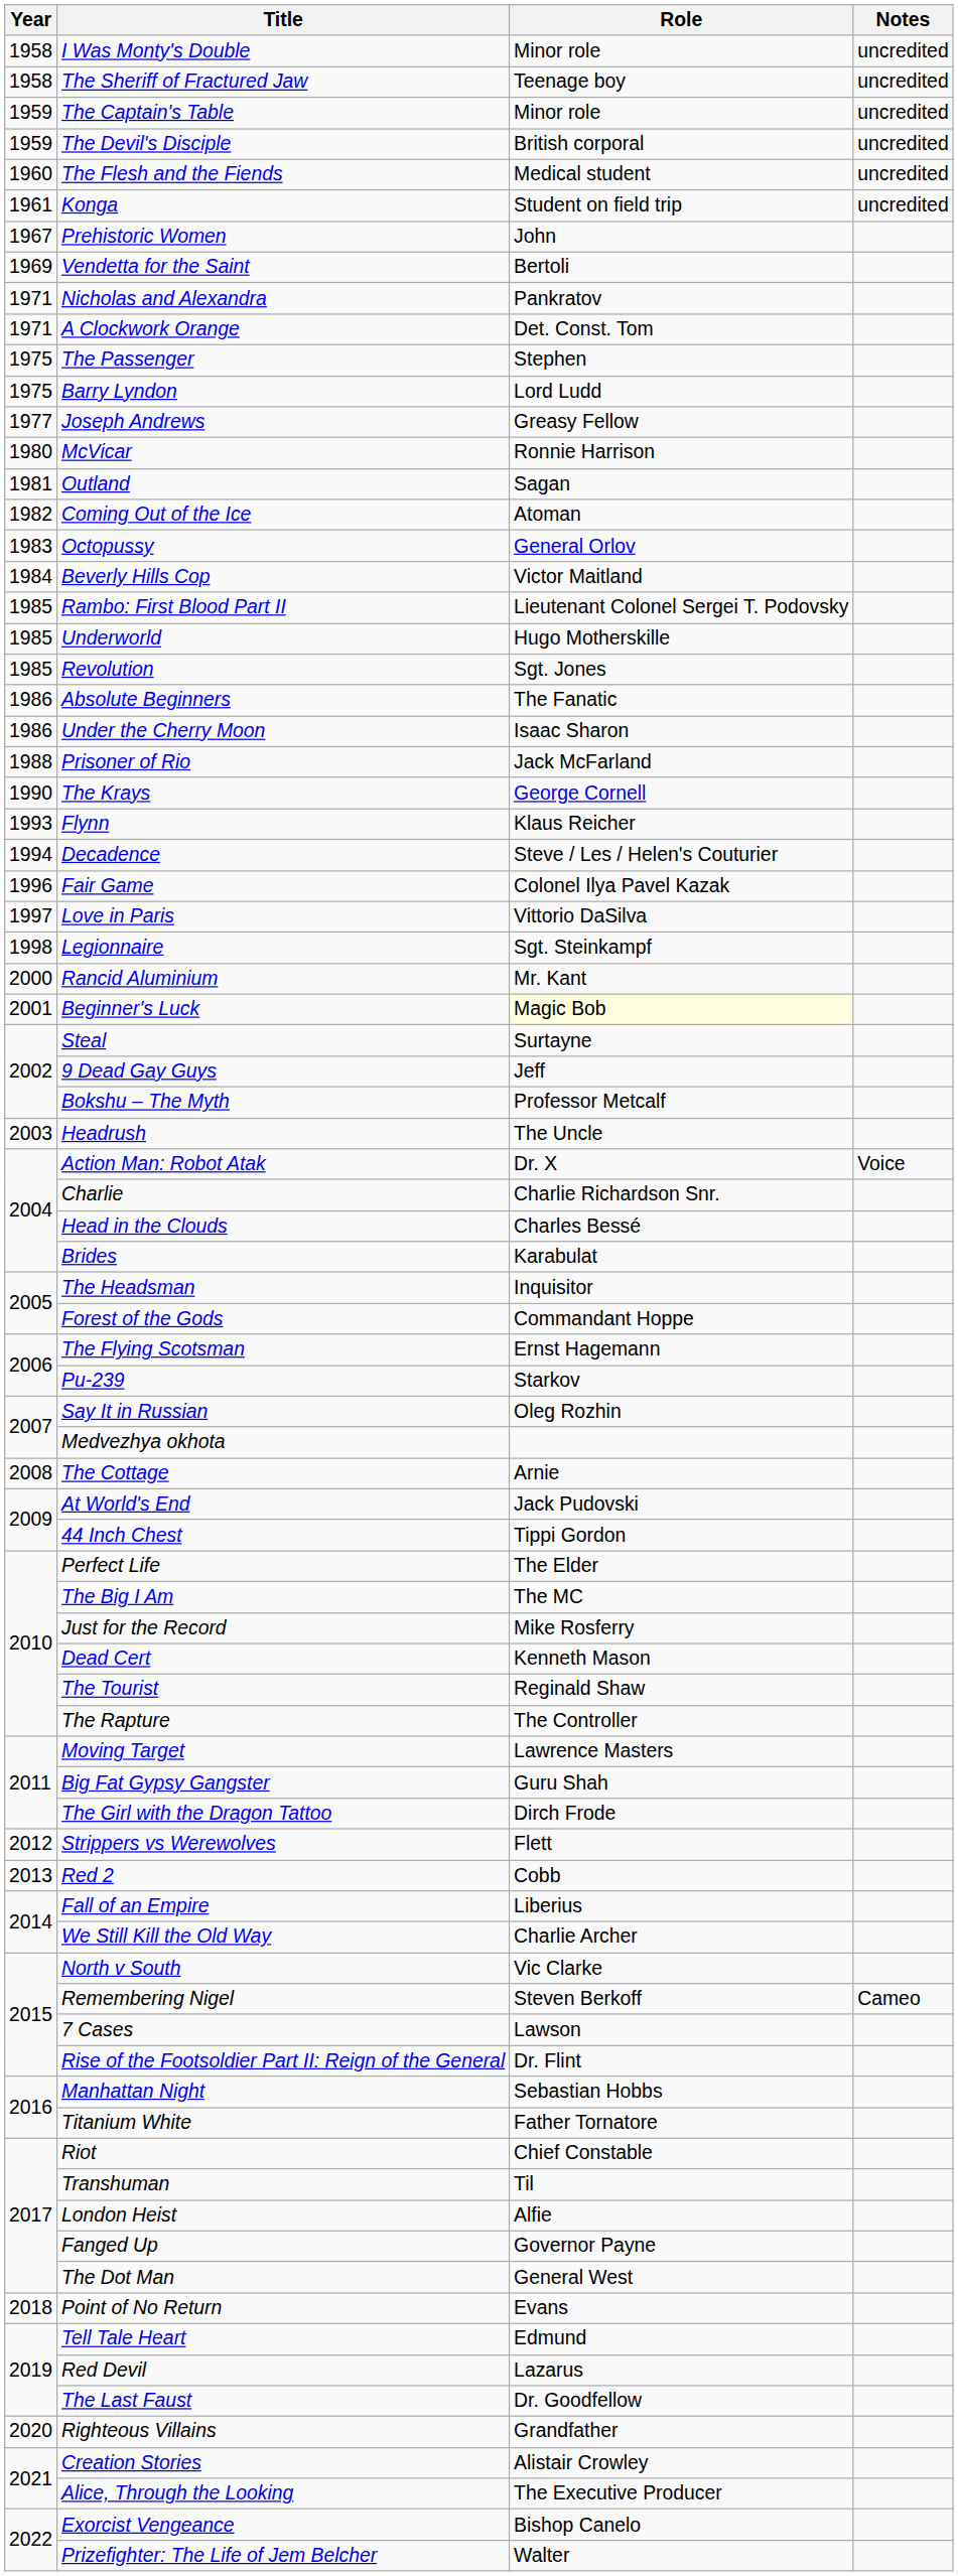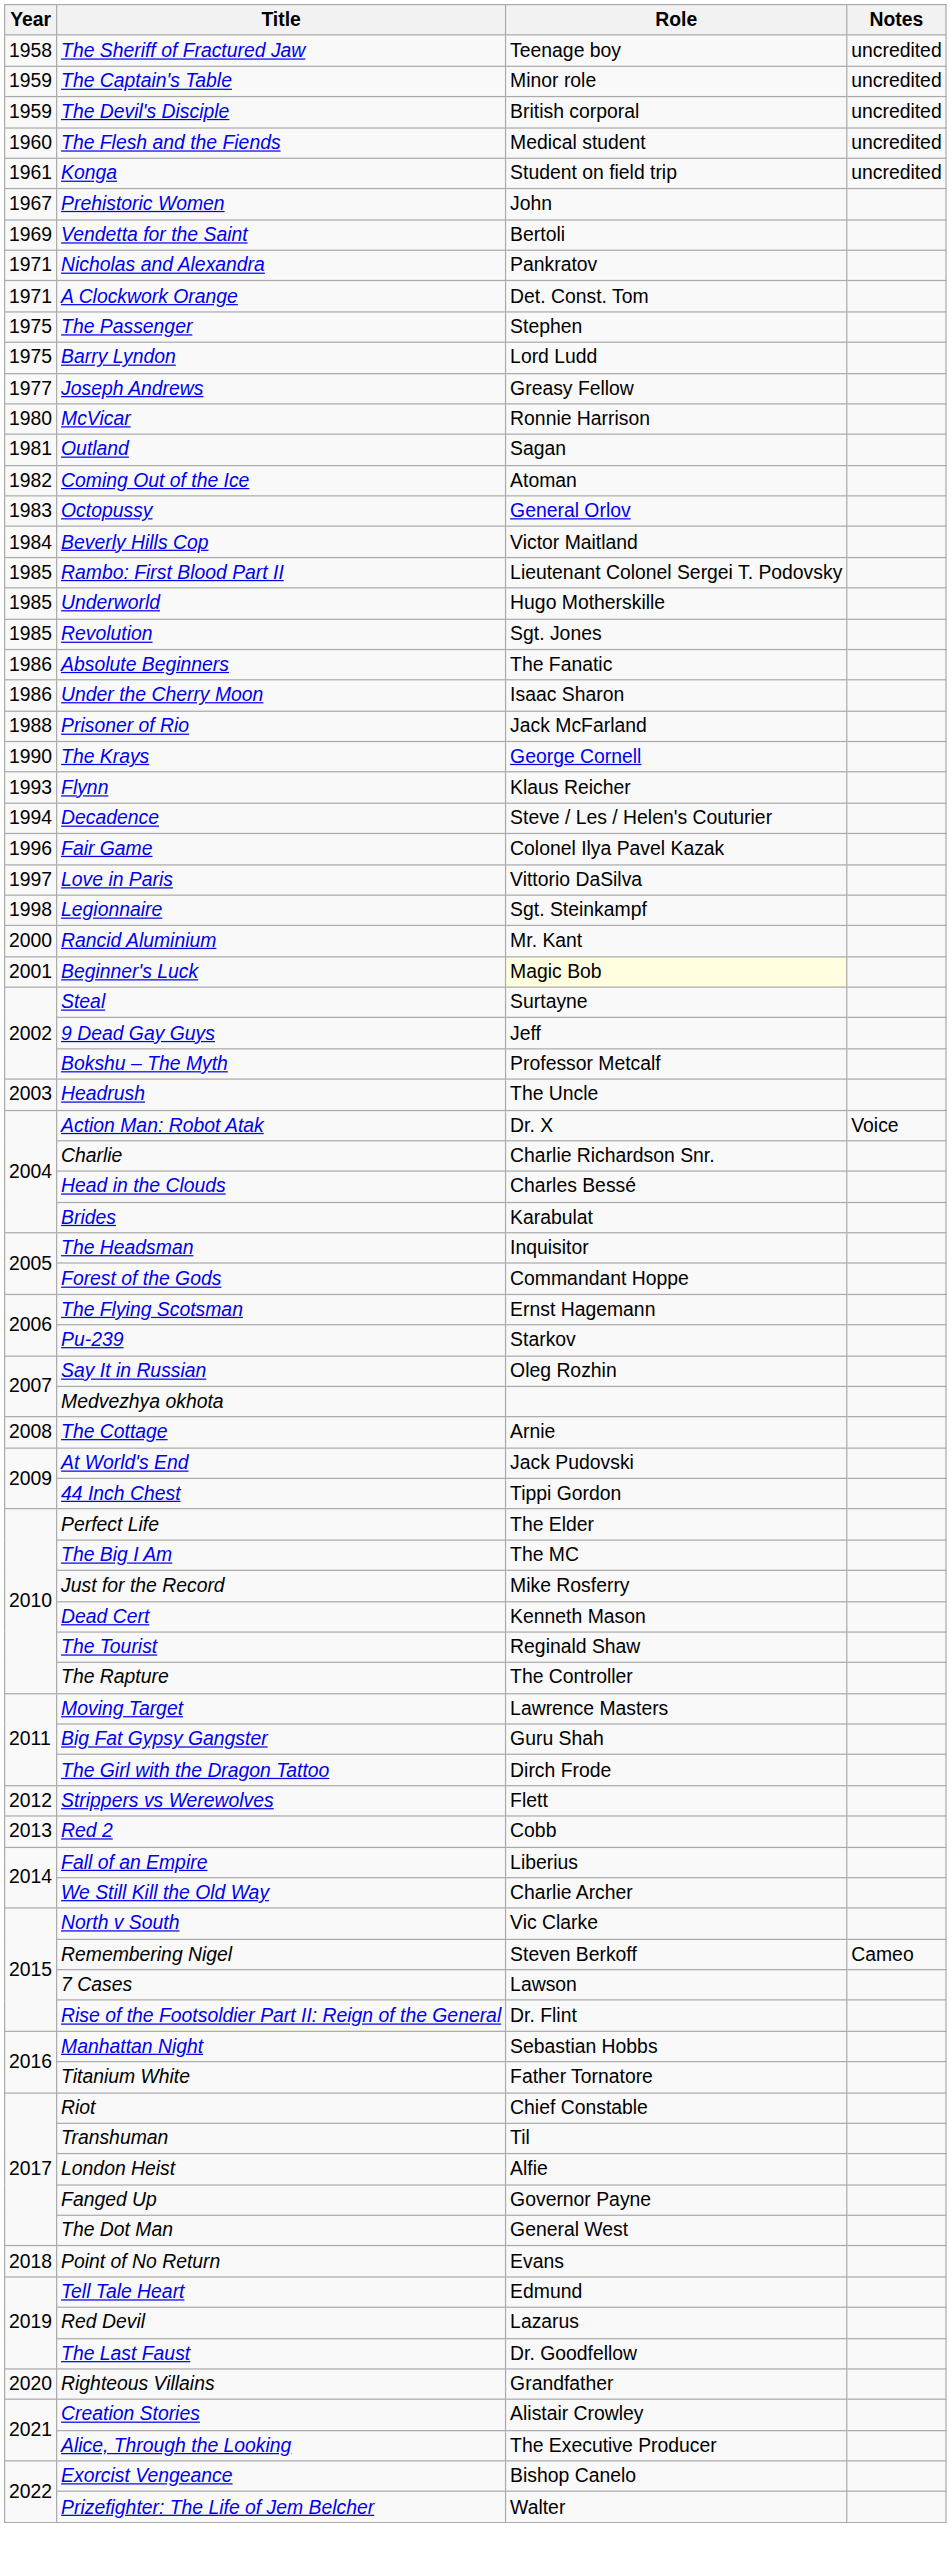- row: 1958 | I Was Monty's Double | Minor role | uncredited
